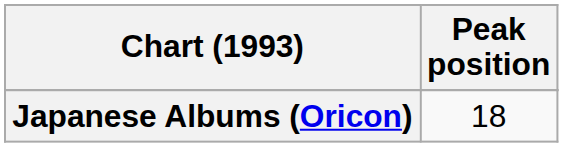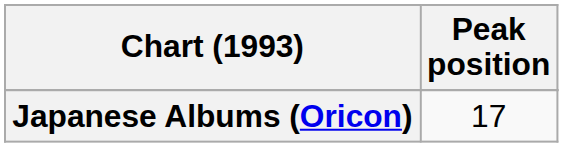Japanese Albums (Oricon) | Peak position: 18 -> 17
